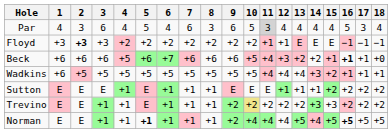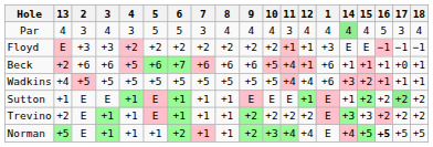columns swapped: 1 <-> 13
Par | 3: 6 -> 4
Par | 4: 4 -> 3
Par | 6: 4 -> 5
Par | 7: 6 -> 3
Par | 8: 3 -> 4
Par | 9: 6 -> 4
Par | 10: 5 -> 4
Par | 11: lightgrey background -> no background
Par | 14: no background -> lightgreen background
Floyd | 2: bold -> normal
Beck | 12: +3 -> +1
Beck | 14: +2 -> +1
Beck | 16: bold -> normal
Beck | 17: +1 -> +0
Beck | 18: +0 -> +1
Sutton | 17: no background -> lightgreen background
Trevino | 10: khaki background -> no background
Norman | 5: bold -> normal
Norman | 6: +1 -> +2
Norman | 10: +4 -> +3
